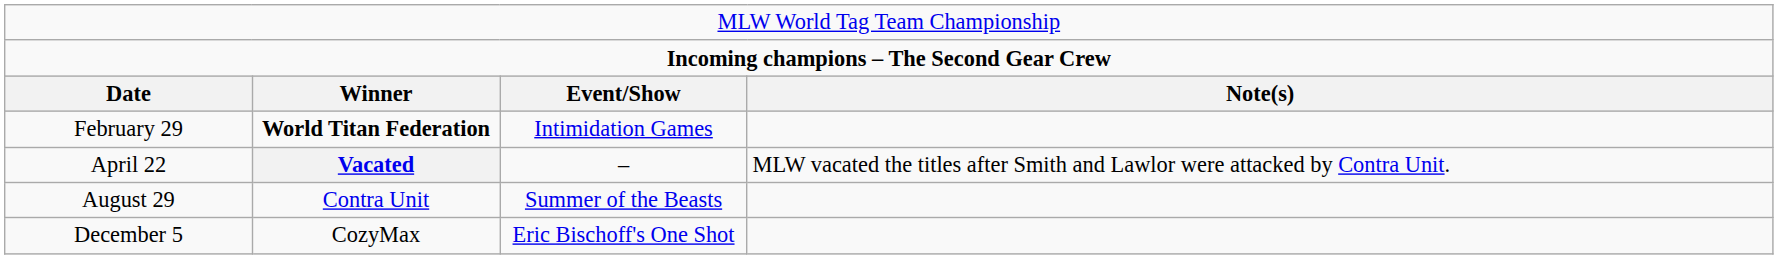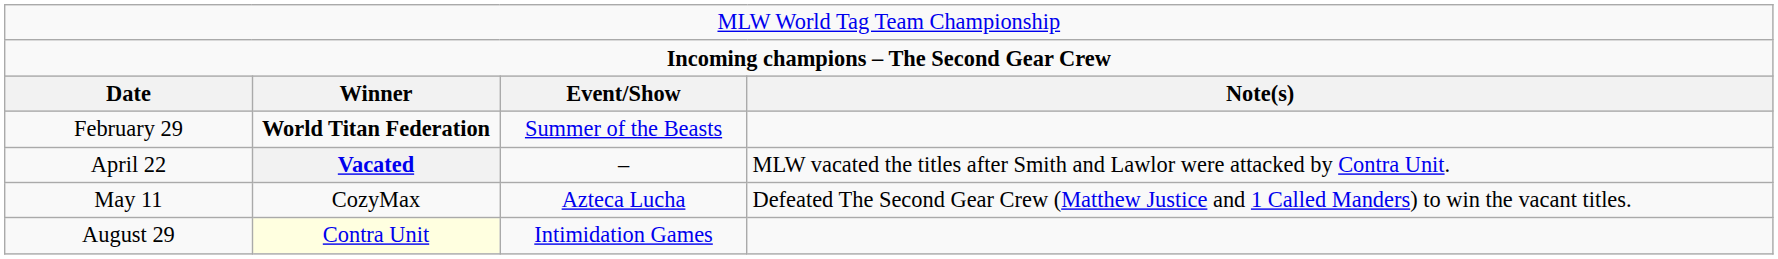February 29 | column 3: Intimidation Games -> Summer of the Beasts
+ row: May 11 | CozyMax | Azteca Lucha | Defeated The Second Gear Crew (Matthew Justice and 1 Called Manders) to win the vacant titles.
August 29 | column 2: no background -> lightyellow background
August 29 | column 3: Summer of the Beasts -> Intimidation Games
- row: December 5 | CozyMax | Eric Bischoff's One Shot
